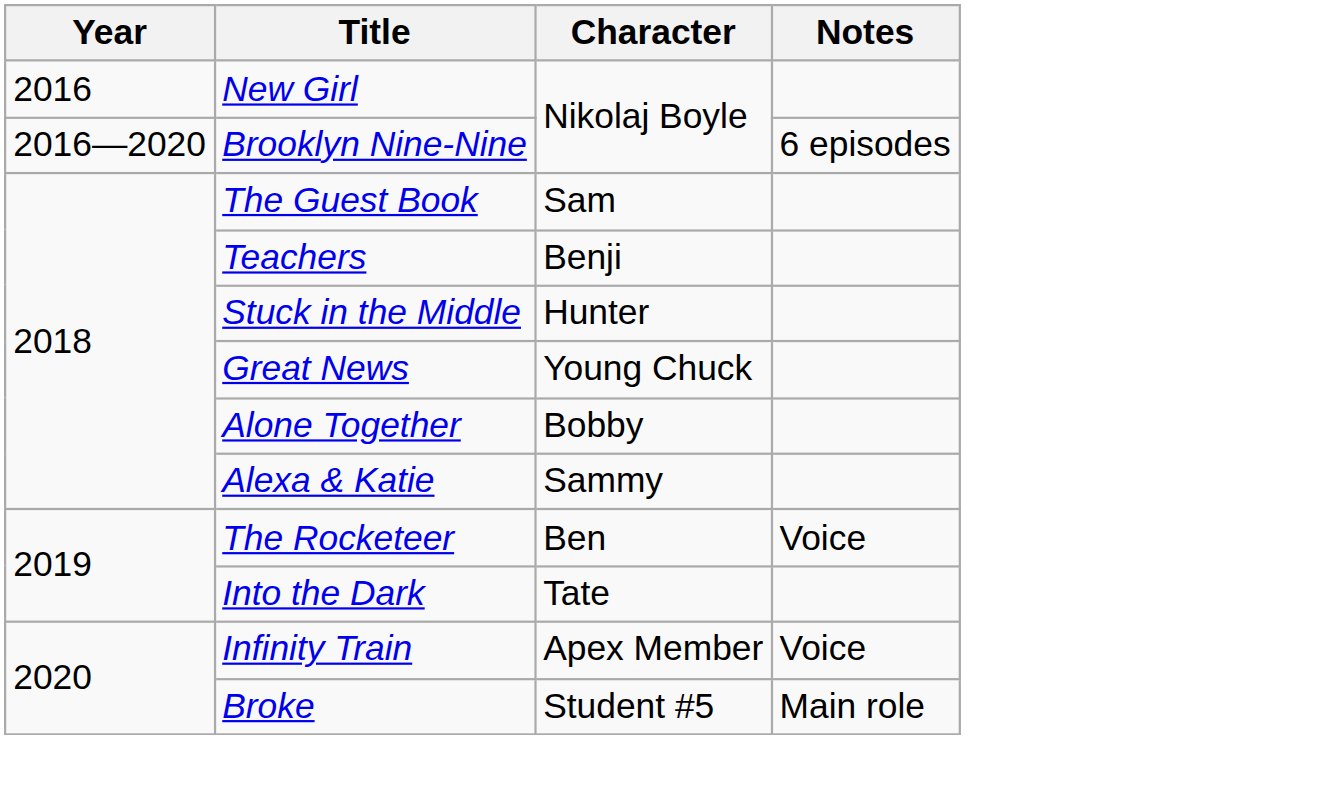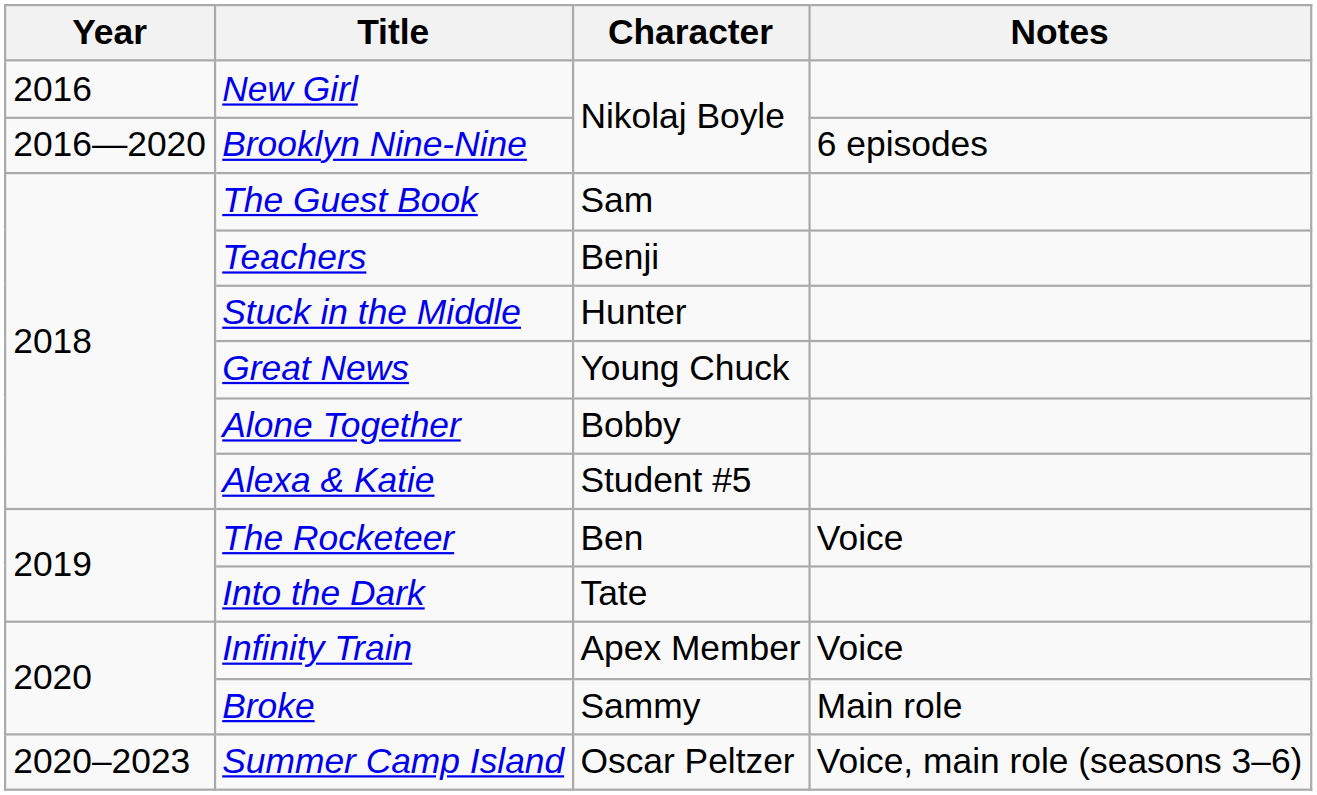Alexa & Katie | Character: Sammy -> Student #5
Broke | Character: Student #5 -> Sammy
+ row: 2020–2023 | Summer Camp Island | Oscar Peltzer | Voice, main role (seasons 3–6)
